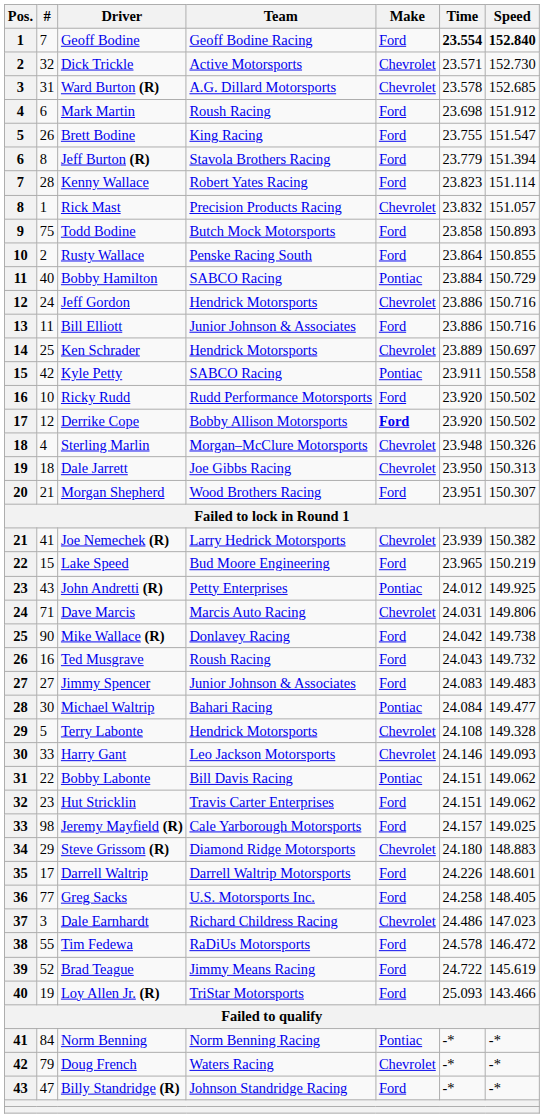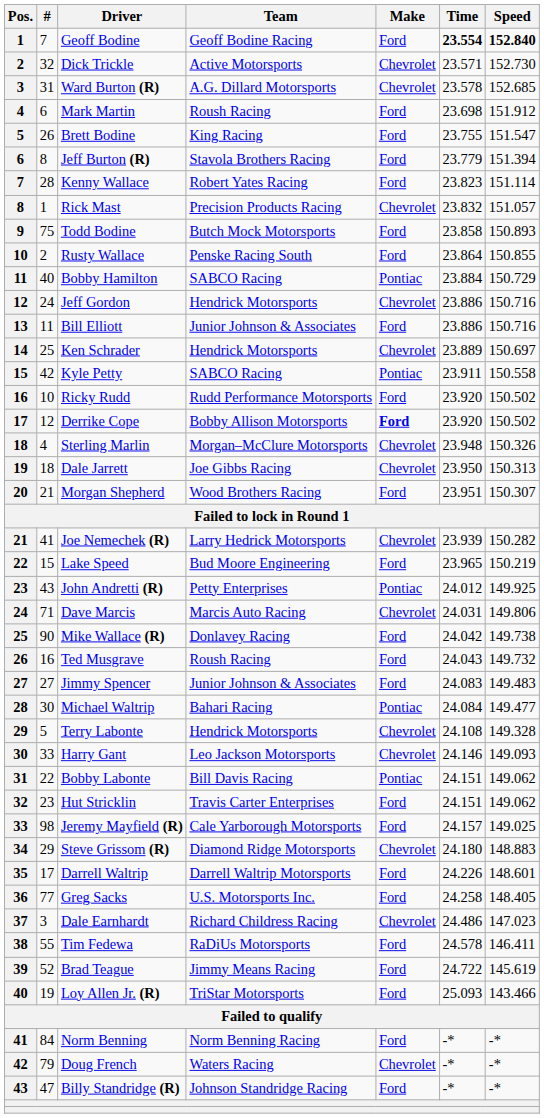Joe Nemechek (R) | Speed: 150.382 -> 150.282
Tim Fedewa | Speed: 146.472 -> 146.411
Norm Benning | Make: Pontiac -> Ford
